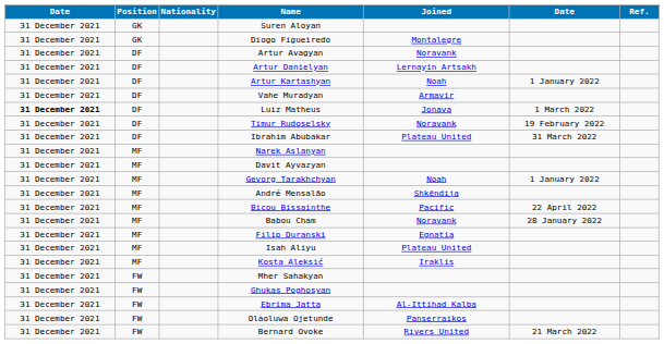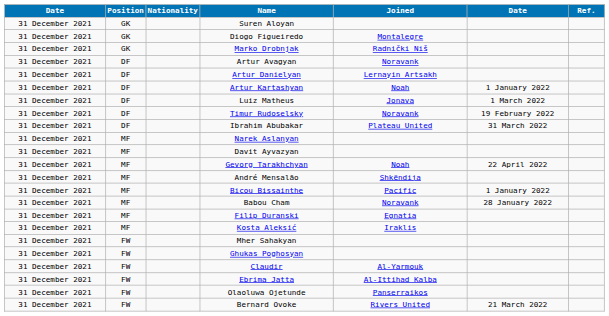+ row: 31 December 2021 | GK | Marko Drobnjak | Radnički Niš
- row: 31 December 2021 | DF | Vahe Muradyan | Armavir
Luiz Matheus | column 1: bold -> normal
Gevorg Tarakhchyan | column 6: 1 January 2022 -> 22 April 2022
Bicou Bissainthe | column 6: 22 April 2022 -> 1 January 2022
- row: 31 December 2021 | MF | Isah Aliyu | Plateau United
+ row: 31 December 2021 | FW | Claudir | Al-Yarmouk
